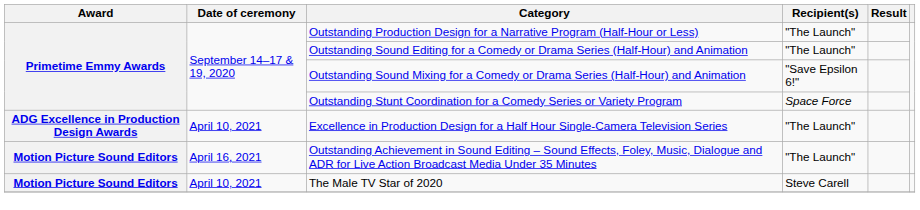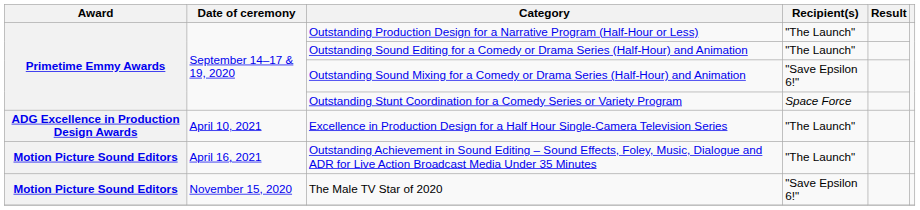The Male TV Star of 2020 | Date of ceremony: April 10, 2021 -> November 15, 2020
The Male TV Star of 2020 | Recipient(s): Steve Carell -> "Save Epsilon 6!"
